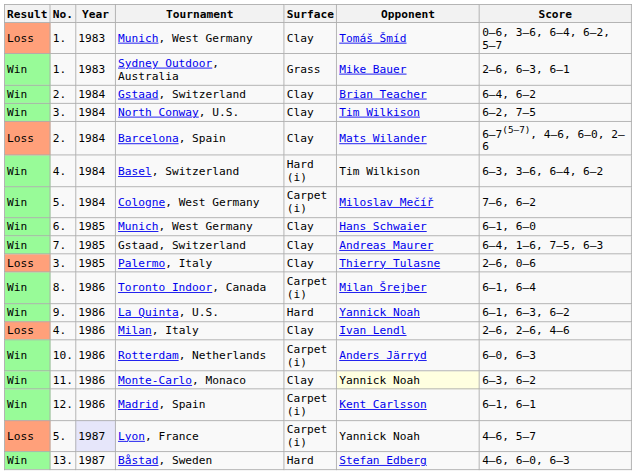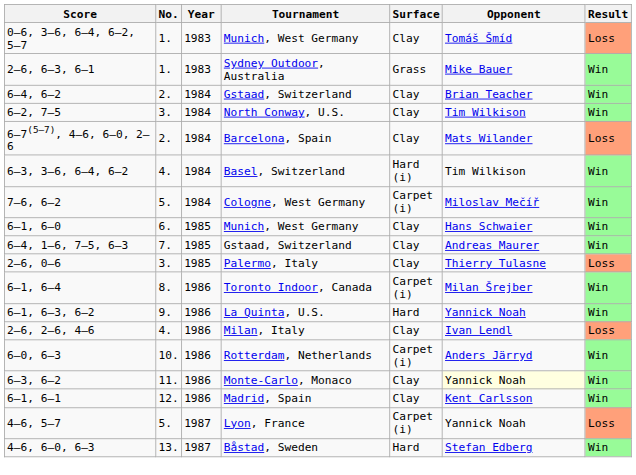columns swapped: Result <-> Score
Madrid, Spain | Surface: Carpet (i) -> Clay
Lyon, France | Year: lavender background -> no background
